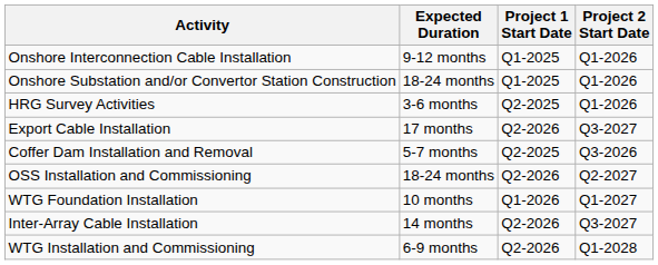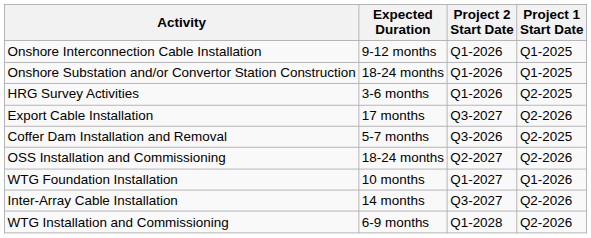columns swapped: Project 1 Start Date <-> Project 2 Start Date
